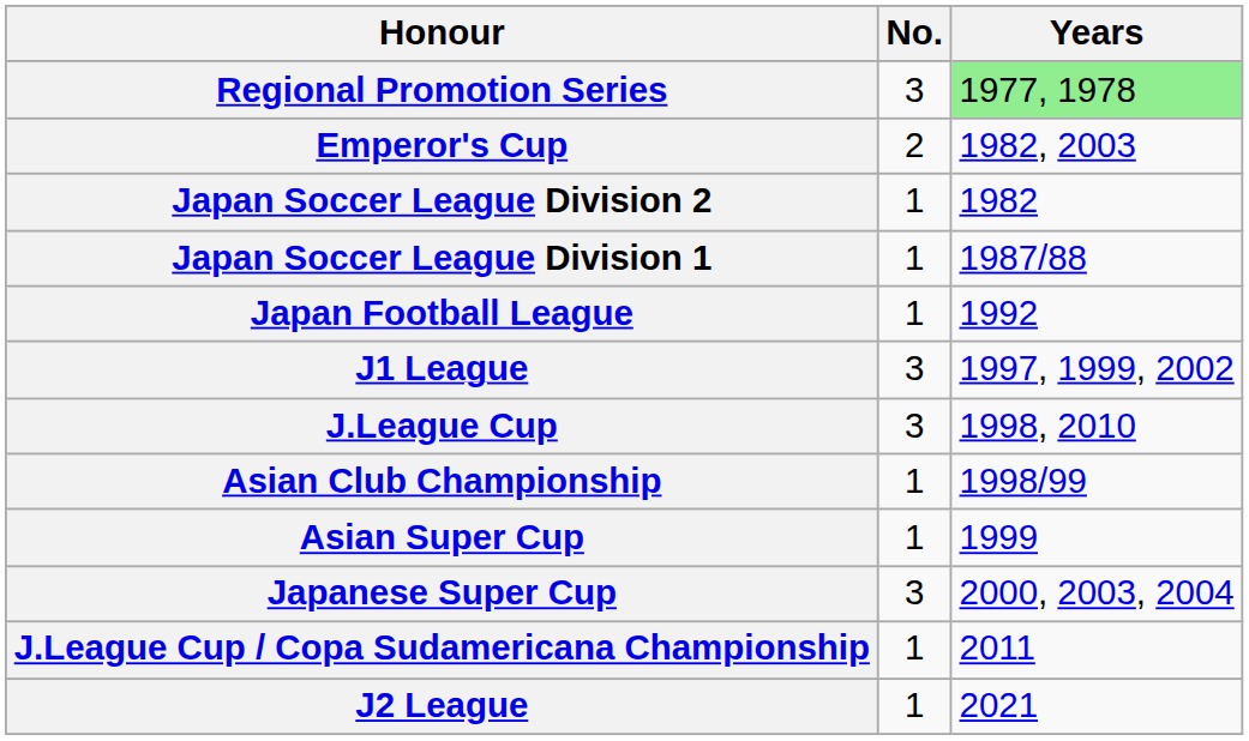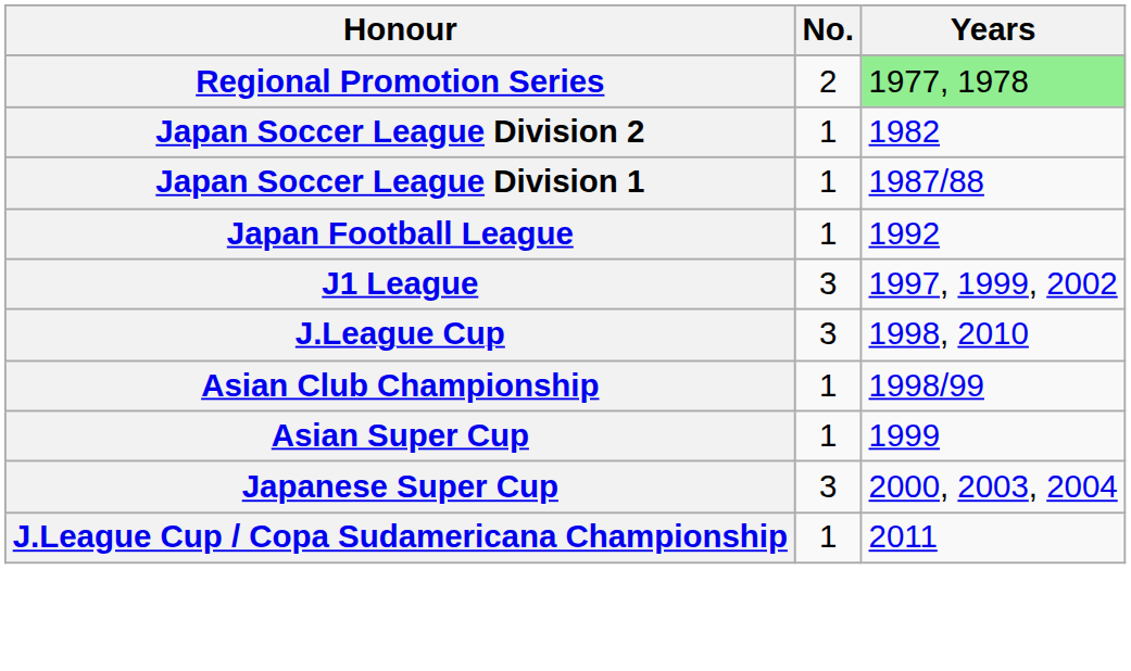Regional Promotion Series | No.: 3 -> 2
- row: Emperor's Cup | 2 | 1982, 2003
- row: J2 League | 1 | 2021
